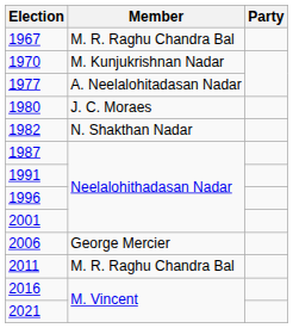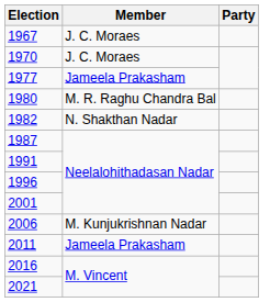1967 | Member: M. R. Raghu Chandra Bal -> J. C. Moraes
1970 | Member: M. Kunjukrishnan Nadar -> J. C. Moraes
1977 | Member: A. Neelalohitadasan Nadar -> Jameela Prakasham
1980 | Member: J. C. Moraes -> M. R. Raghu Chandra Bal
2006 | Member: George Mercier -> M. Kunjukrishnan Nadar
2011 | Member: M. R. Raghu Chandra Bal -> Jameela Prakasham
